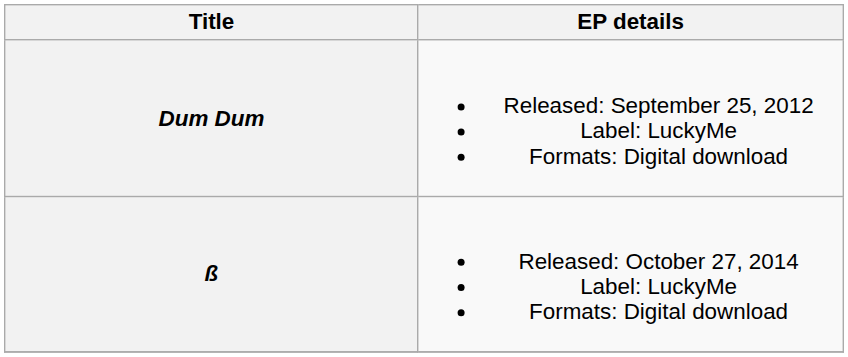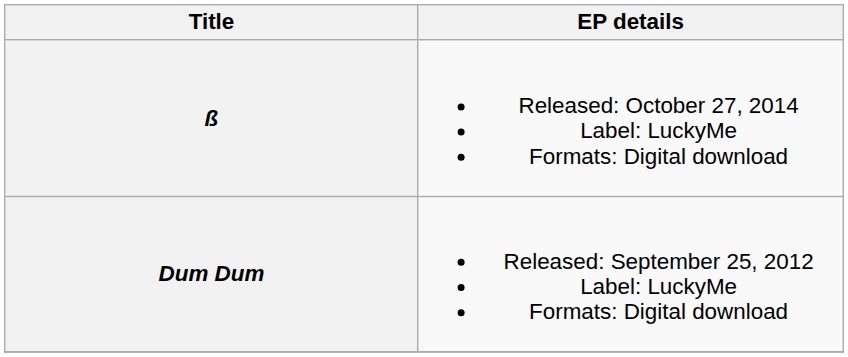rows swapped: Dum Dum <-> ß
